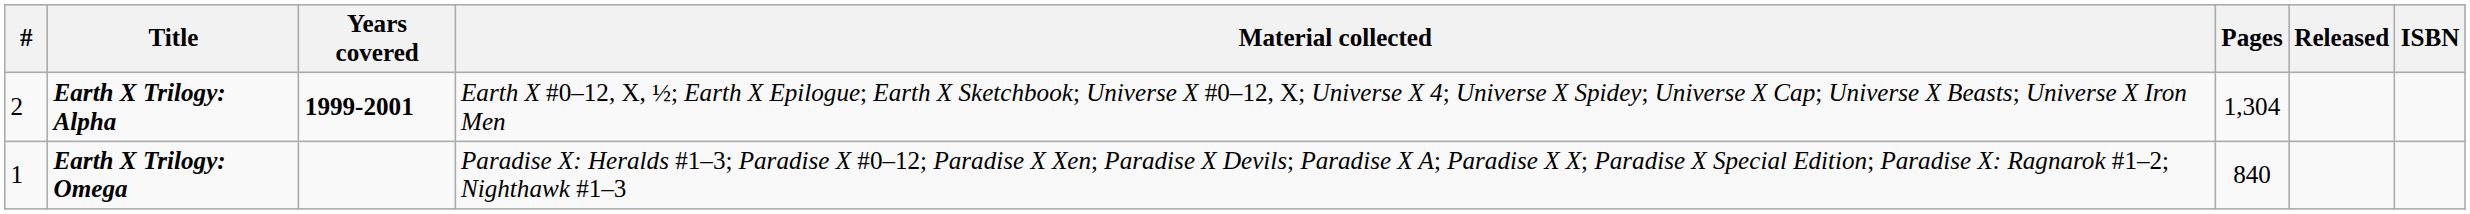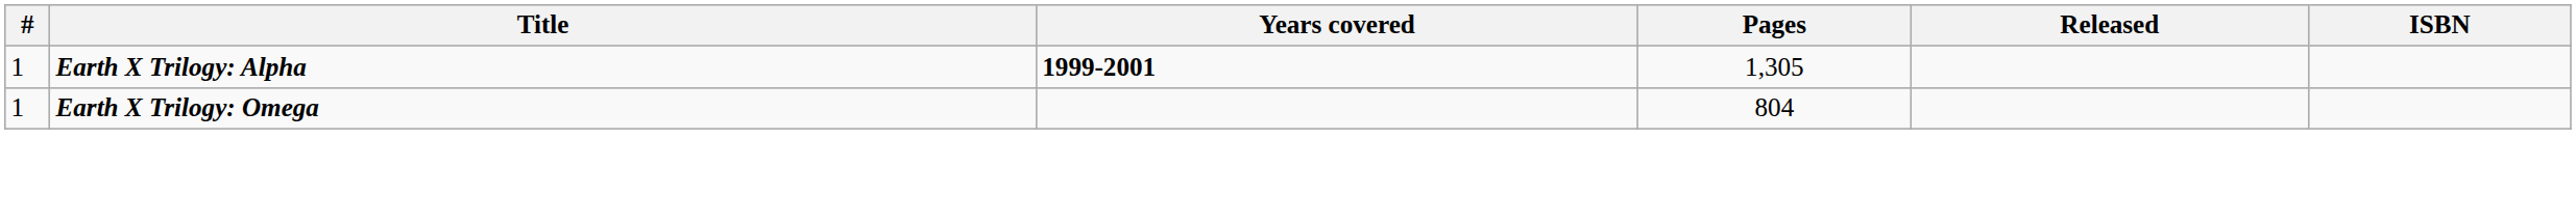- column: Material collected | Earth X #0–12, X, ½; Earth X Epilogue; Earth X Sketchbook; Universe X #0–12, X; Universe X 4; Universe X Spidey; Universe X Cap; Universe X Beasts; Universe X Iron Men | Paradise X: Heralds #1–3; Paradise X #0–12; Paradise X Xen; Paradise X Devils; Paradise X A; Paradise X X; Paradise X Special Edition; Paradise X: Ragnarok #1–2; Nighthawk #1–3
Earth X Trilogy: Alpha | #: 2 -> 1
Earth X Trilogy: Alpha | Pages: 1,304 -> 1,305
Earth X Trilogy: Omega | Pages: 840 -> 804
